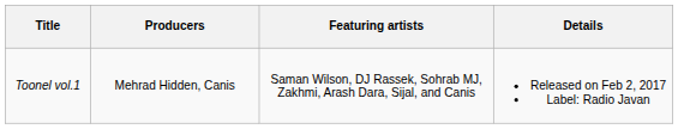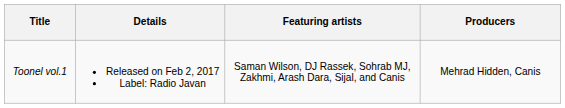columns swapped: Details <-> Producers
